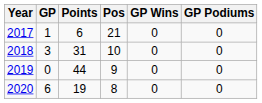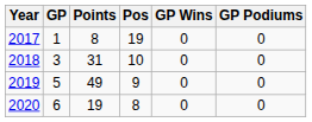2017 | Points: 6 -> 8
2017 | Pos: 21 -> 19
2019 | GP: 0 -> 5
2019 | Points: 44 -> 49
